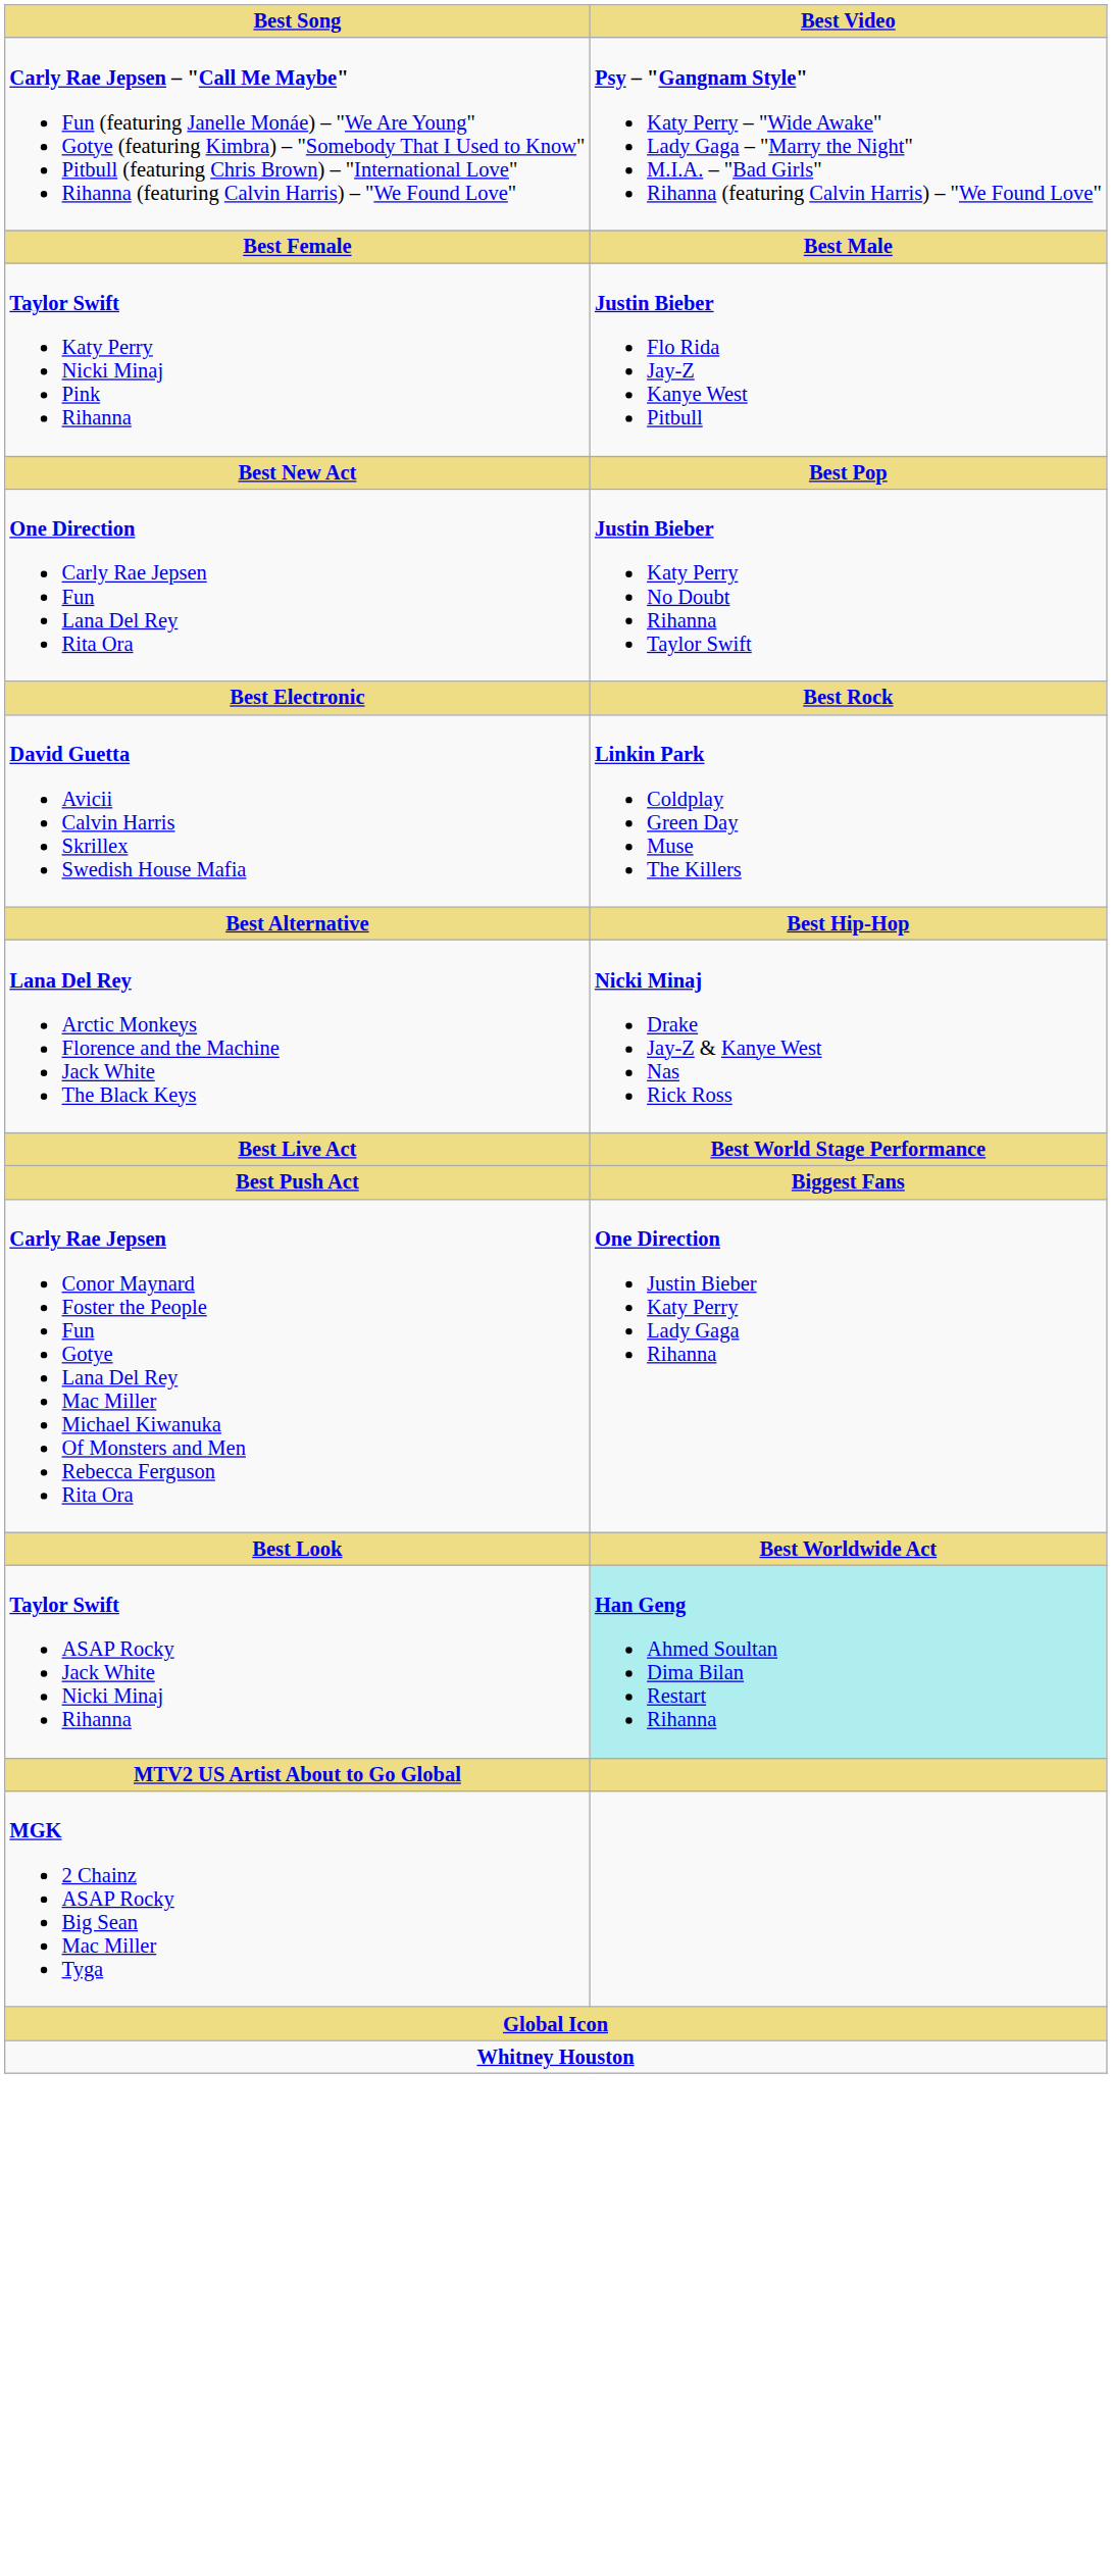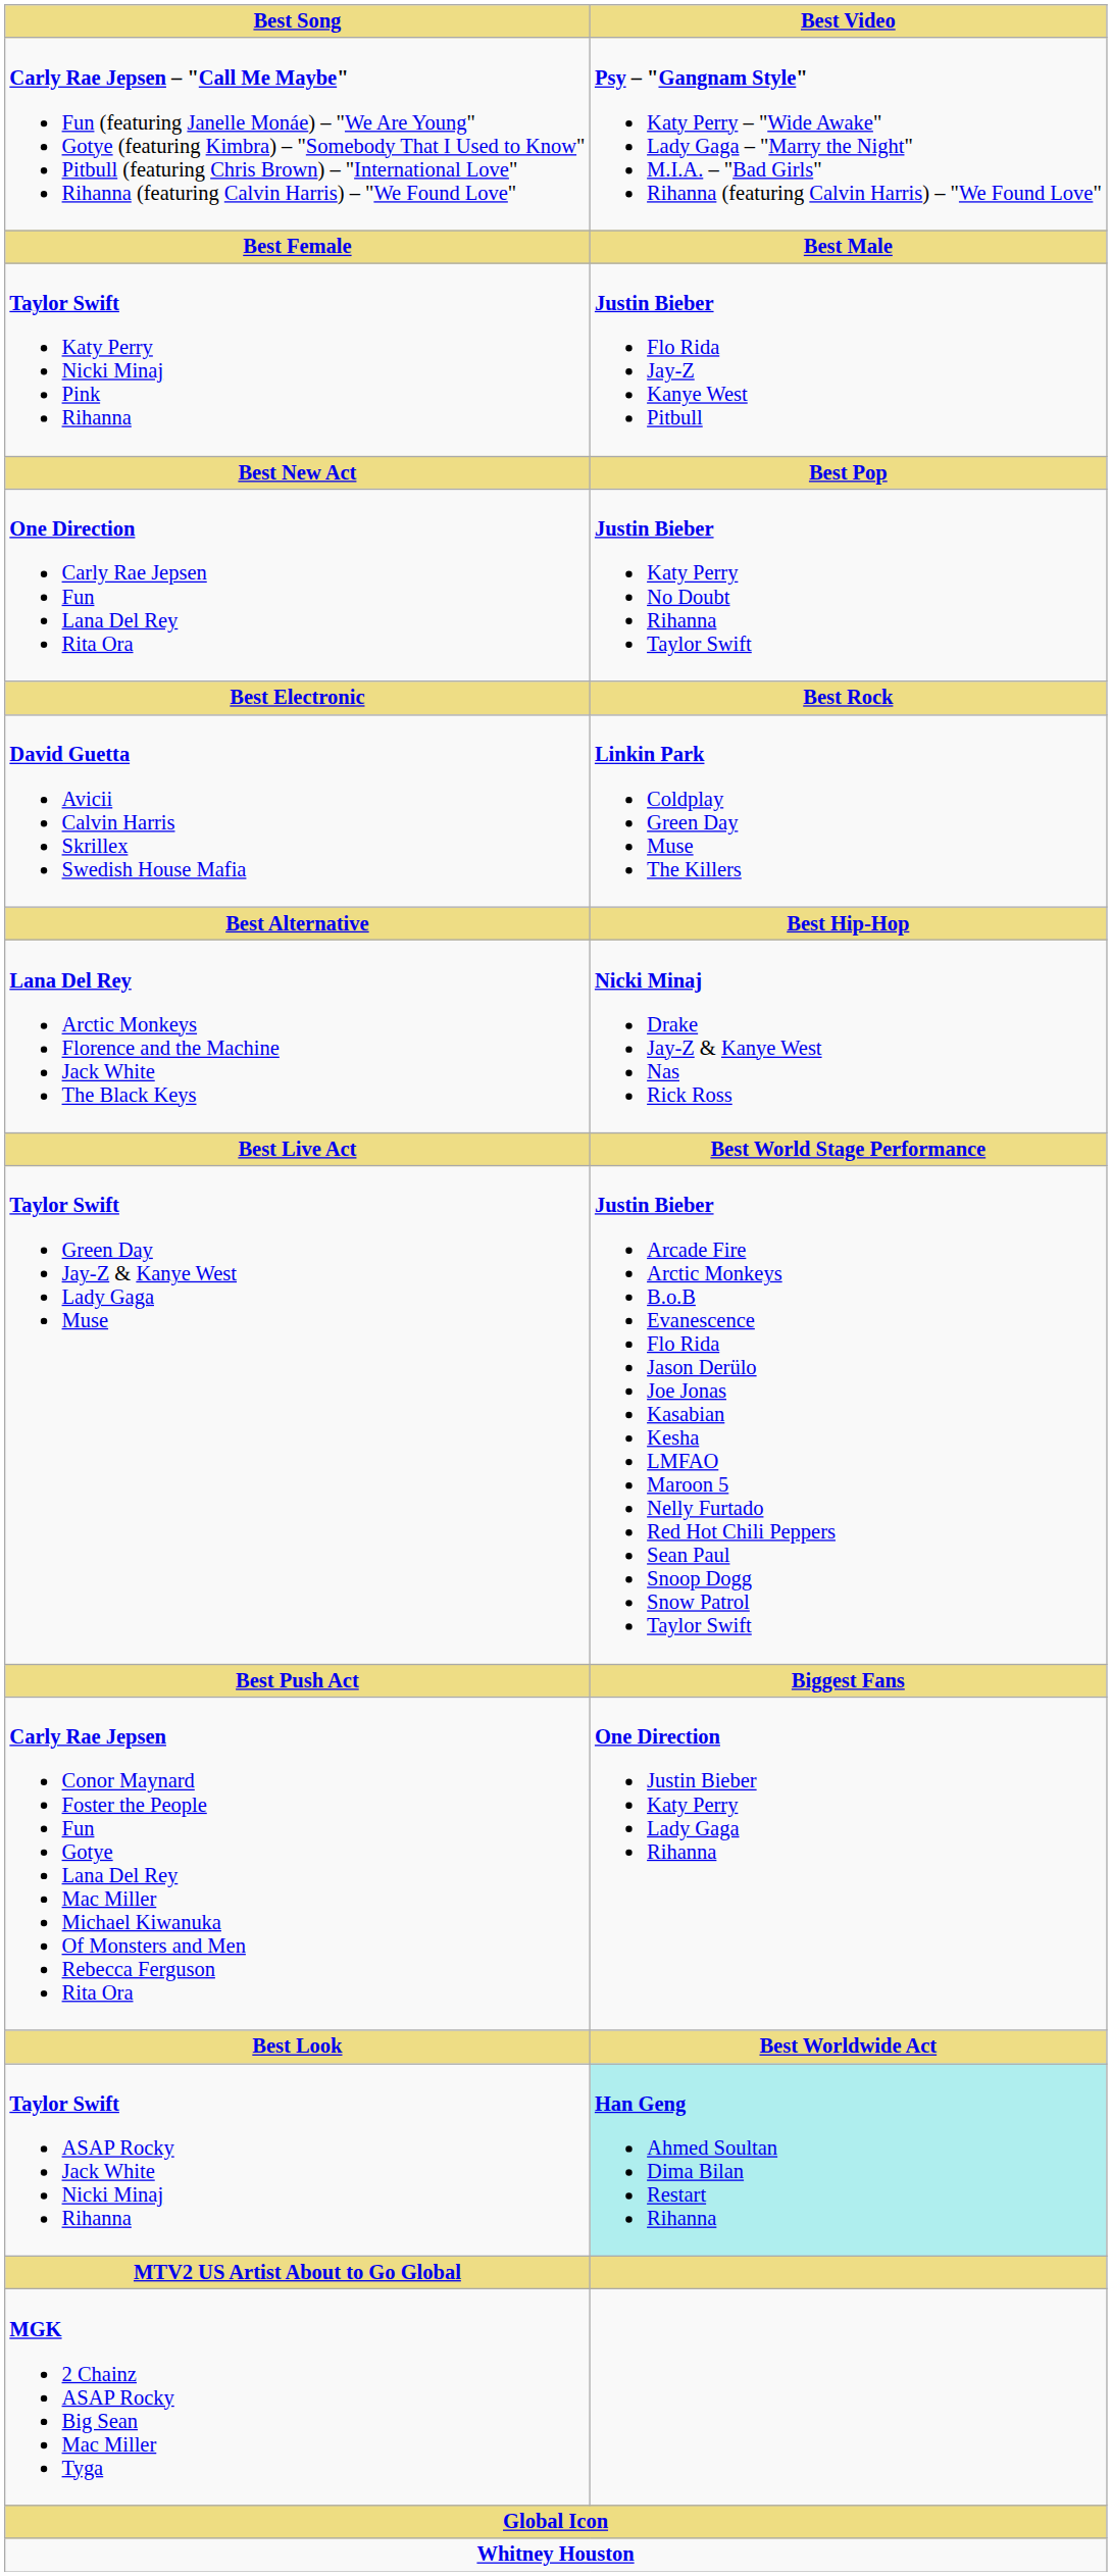+ row: Taylor Swift Green Day Jay-Z & Kanye West Lady Gaga Muse | Justin Bieber Arcade Fire Arctic Monkeys B.o.B Evanescence Flo Rida Jason Derülo Joe Jonas Kasabian Kesha LMFAO Maroon 5 Nelly Furtado Red Hot Chili Peppers Sean Paul Snoop Dogg Snow Patrol Taylor Swift
